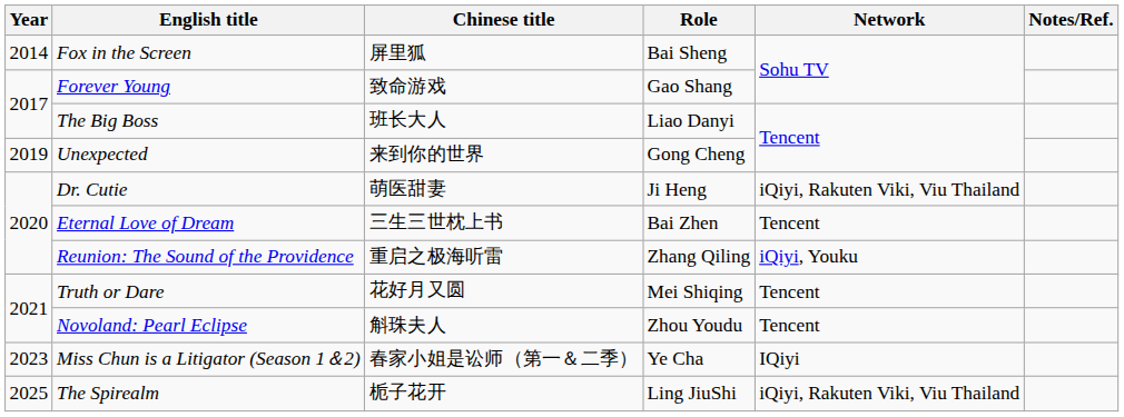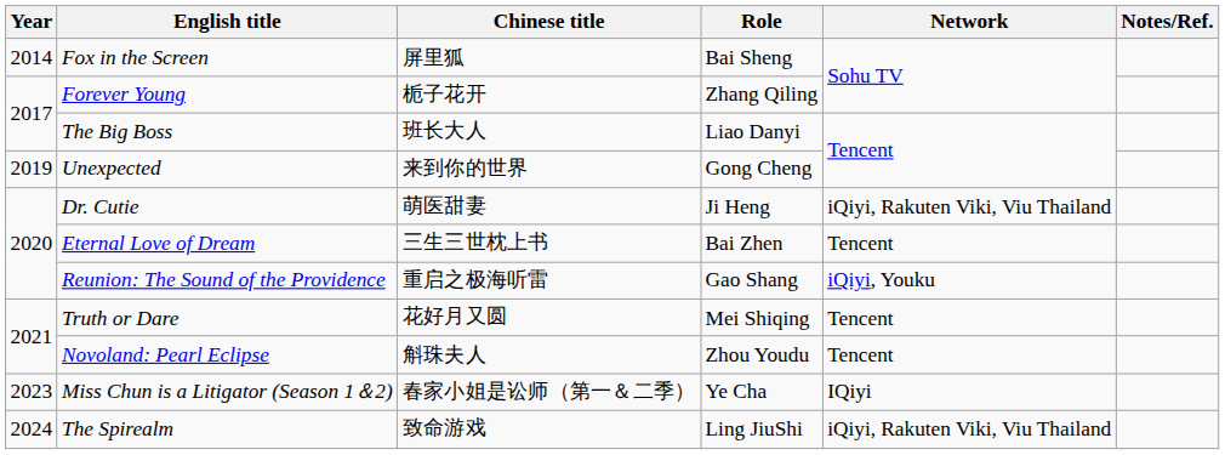Forever Young | Chinese title: 致命游戏 -> 栀子花开
Forever Young | Role: Gao Shang -> Zhang Qiling
Reunion: The Sound of the Providence | Role: Zhang Qiling -> Gao Shang
The Spirealm | Year: 2025 -> 2024
The Spirealm | Chinese title: 栀子花开 -> 致命游戏
